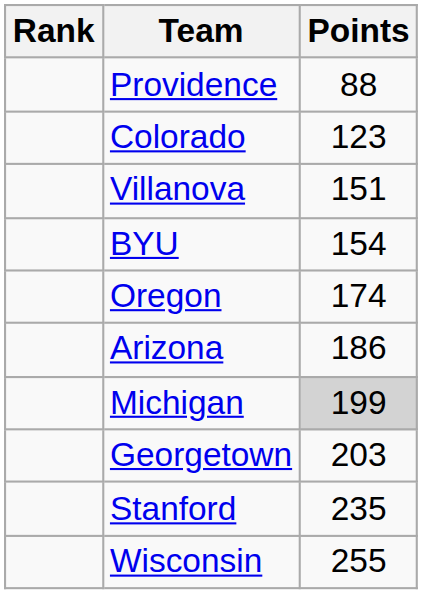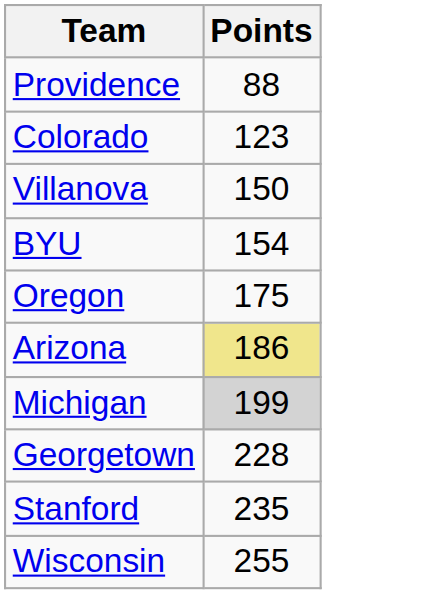- column: Rank
Villanova | Points: 151 -> 150
Oregon | Points: 174 -> 175
Arizona | Points: no background -> khaki background
Georgetown | Points: 203 -> 228
